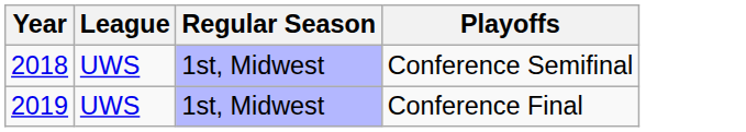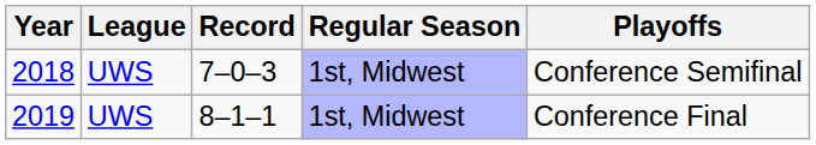+ column: Record | 7–0–3 | 8–1–1
